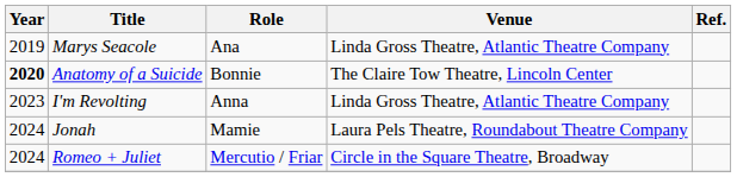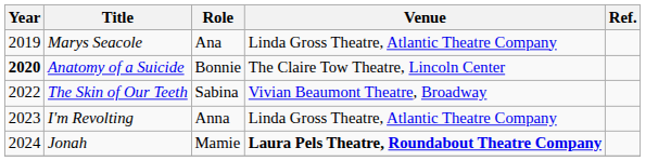+ row: 2022 | The Skin of Our Teeth | Sabina | Vivian Beaumont Theatre, Broadway
Jonah | Venue: normal -> bold
- row: 2024 | Romeo + Juliet | Mercutio / Friar | Circle in the Square Theatre, Broadway
